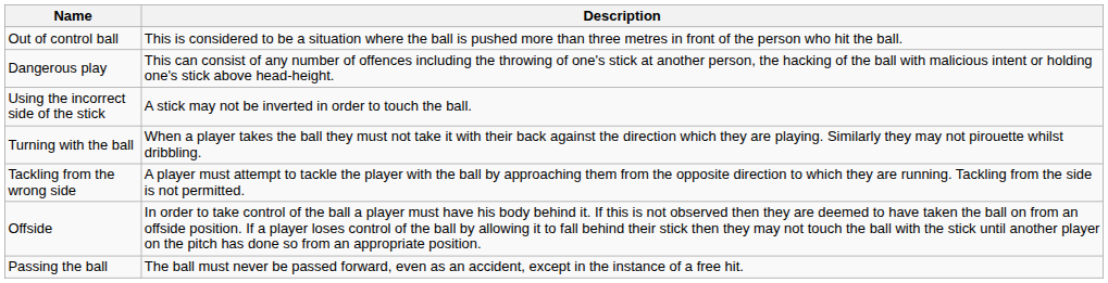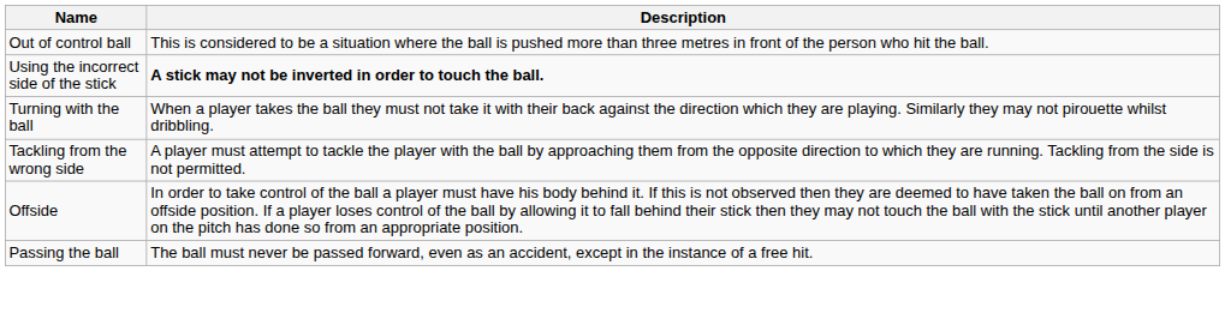- row: Dangerous play | This can consist of any number of offences including the throwing of one's stick at another person, the hacking of the ball with malicious intent or holding one's stick above head-height.
Using the incorrect side of the stick | Description: normal -> bold
